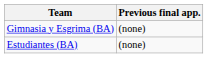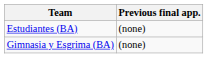rows swapped: Estudiantes (BA) <-> Gimnasia y Esgrima (BA)
